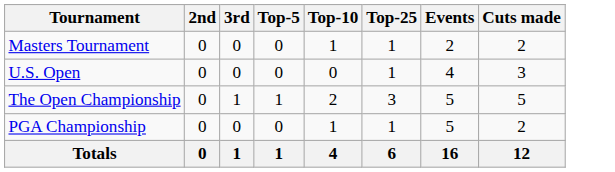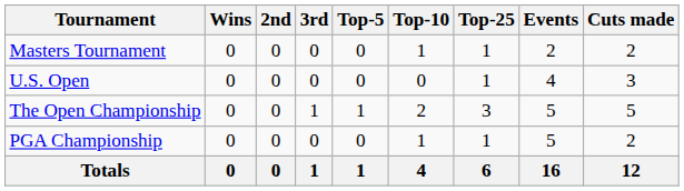+ column: Wins | 0 | 0 | 0 | 0 | 0
